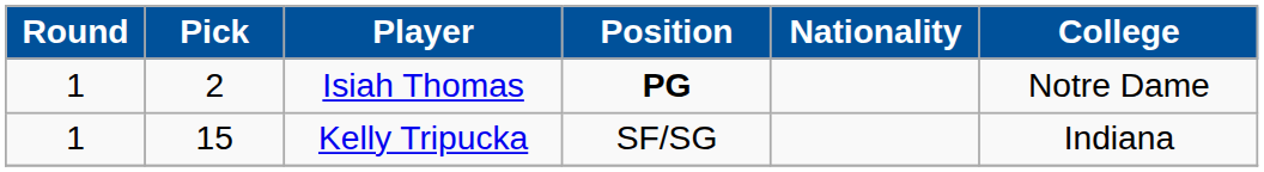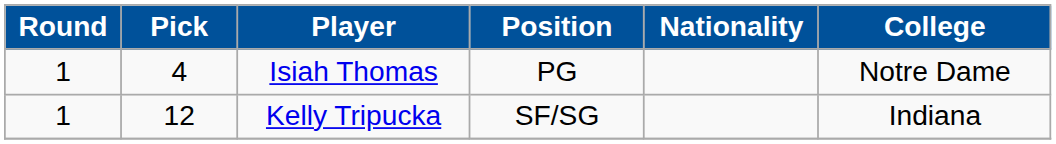Isiah Thomas | Pick: 2 -> 4
Isiah Thomas | Position: bold -> normal
Kelly Tripucka | Pick: 15 -> 12
